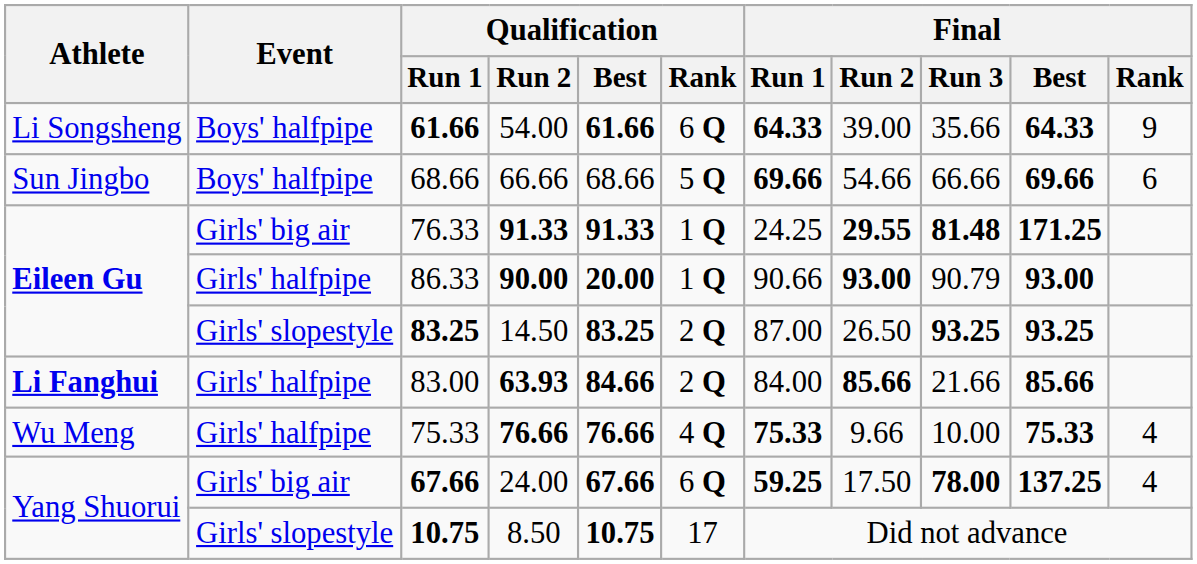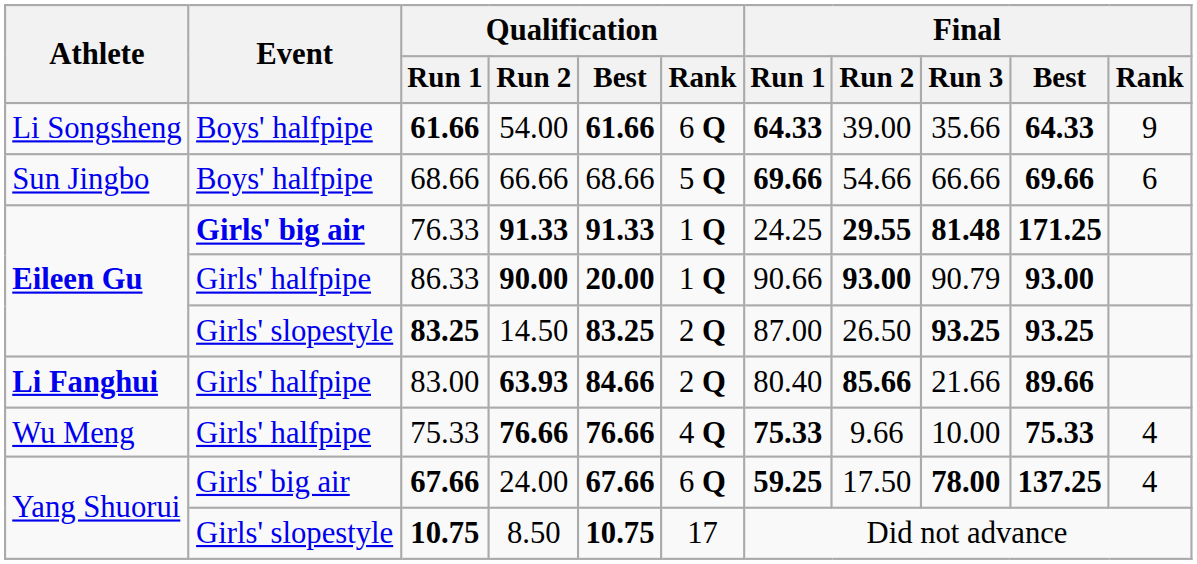76.33 | Event: normal -> bold
83.00 | Final / Run 1: 84.00 -> 80.40
83.00 | Final / Best: 85.66 -> 89.66
